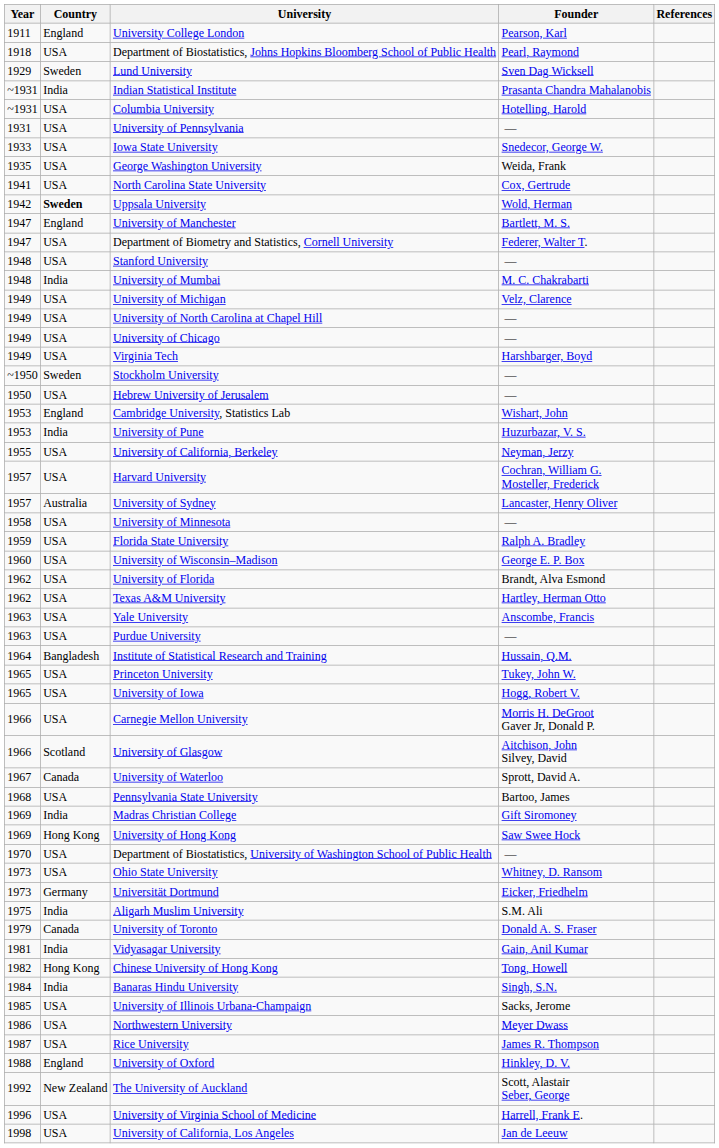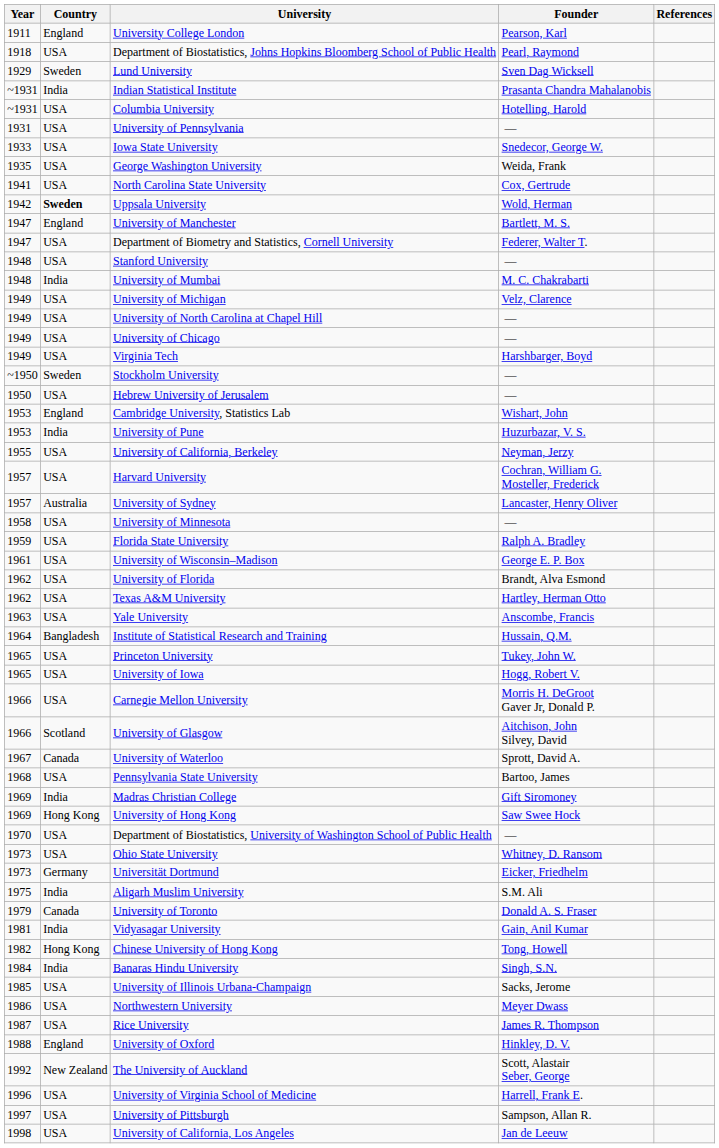University of Wisconsin–Madison | Year: 1960 -> 1961
- row: 1963 | USA | Purdue University | —
+ row: 1997 | USA | University of Pittsburgh | Sampson, Allan R.
